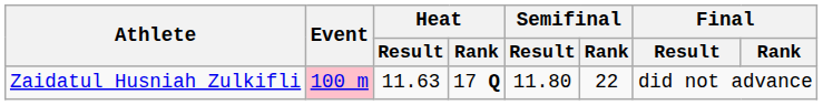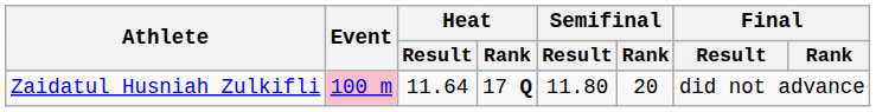Zaidatul Husniah Zulkifli | Heat / Result: 11.63 -> 11.64
Zaidatul Husniah Zulkifli | Semifinal / Rank: 22 -> 20
